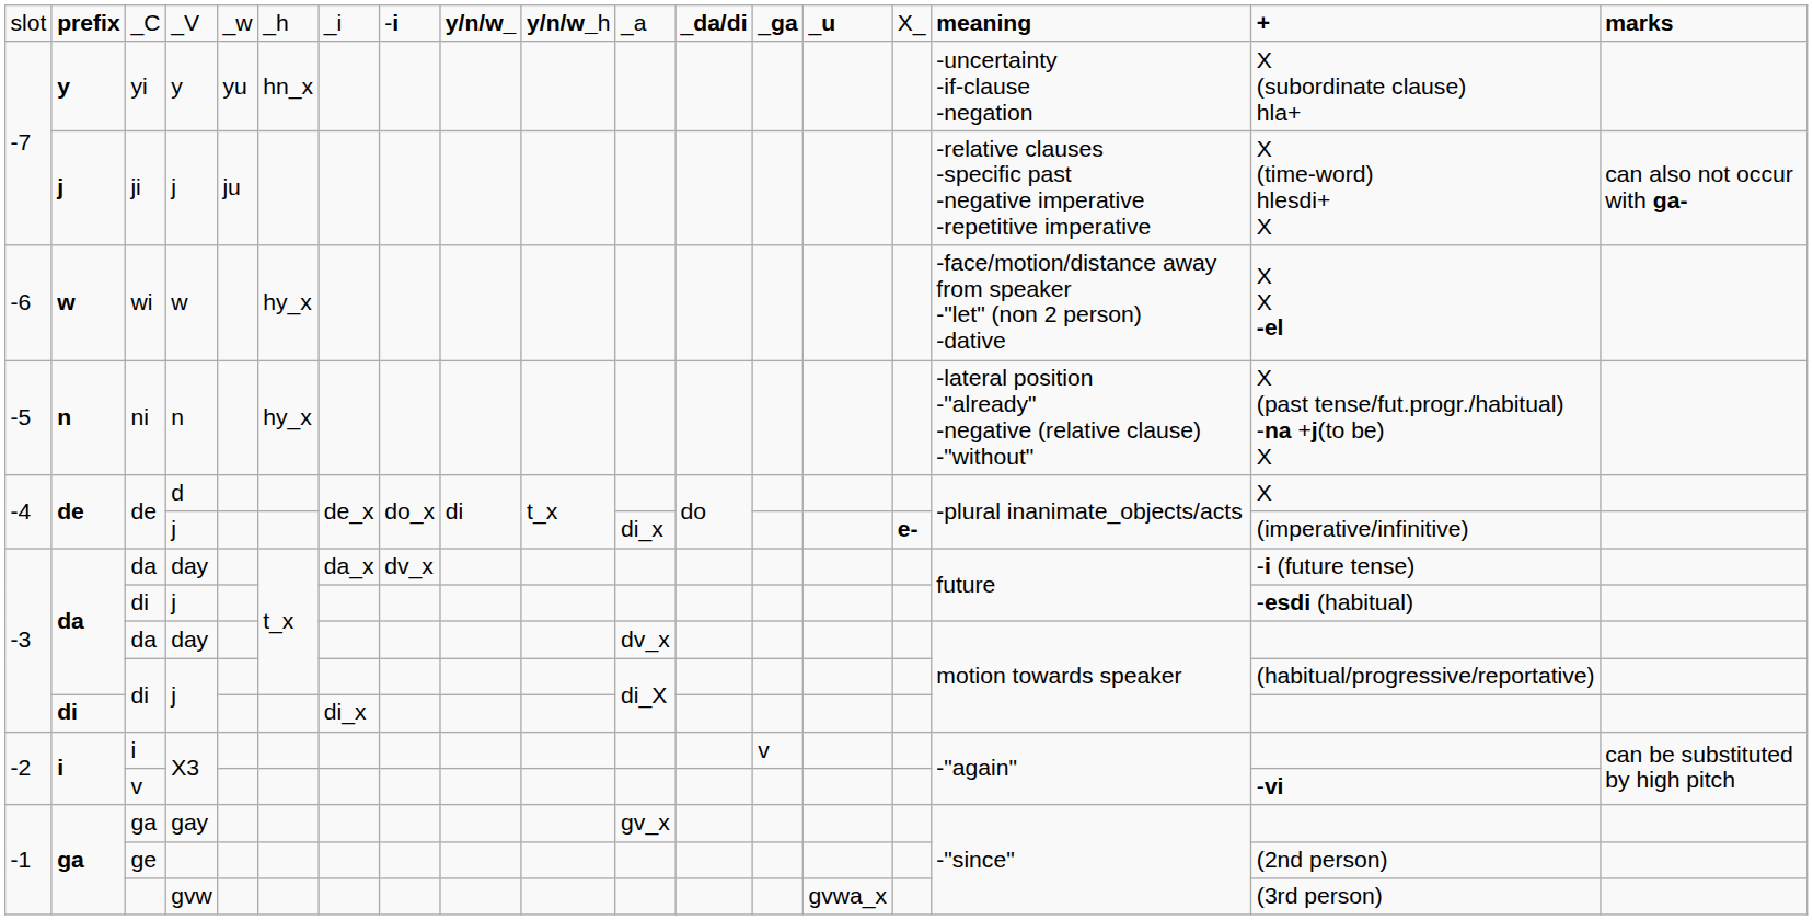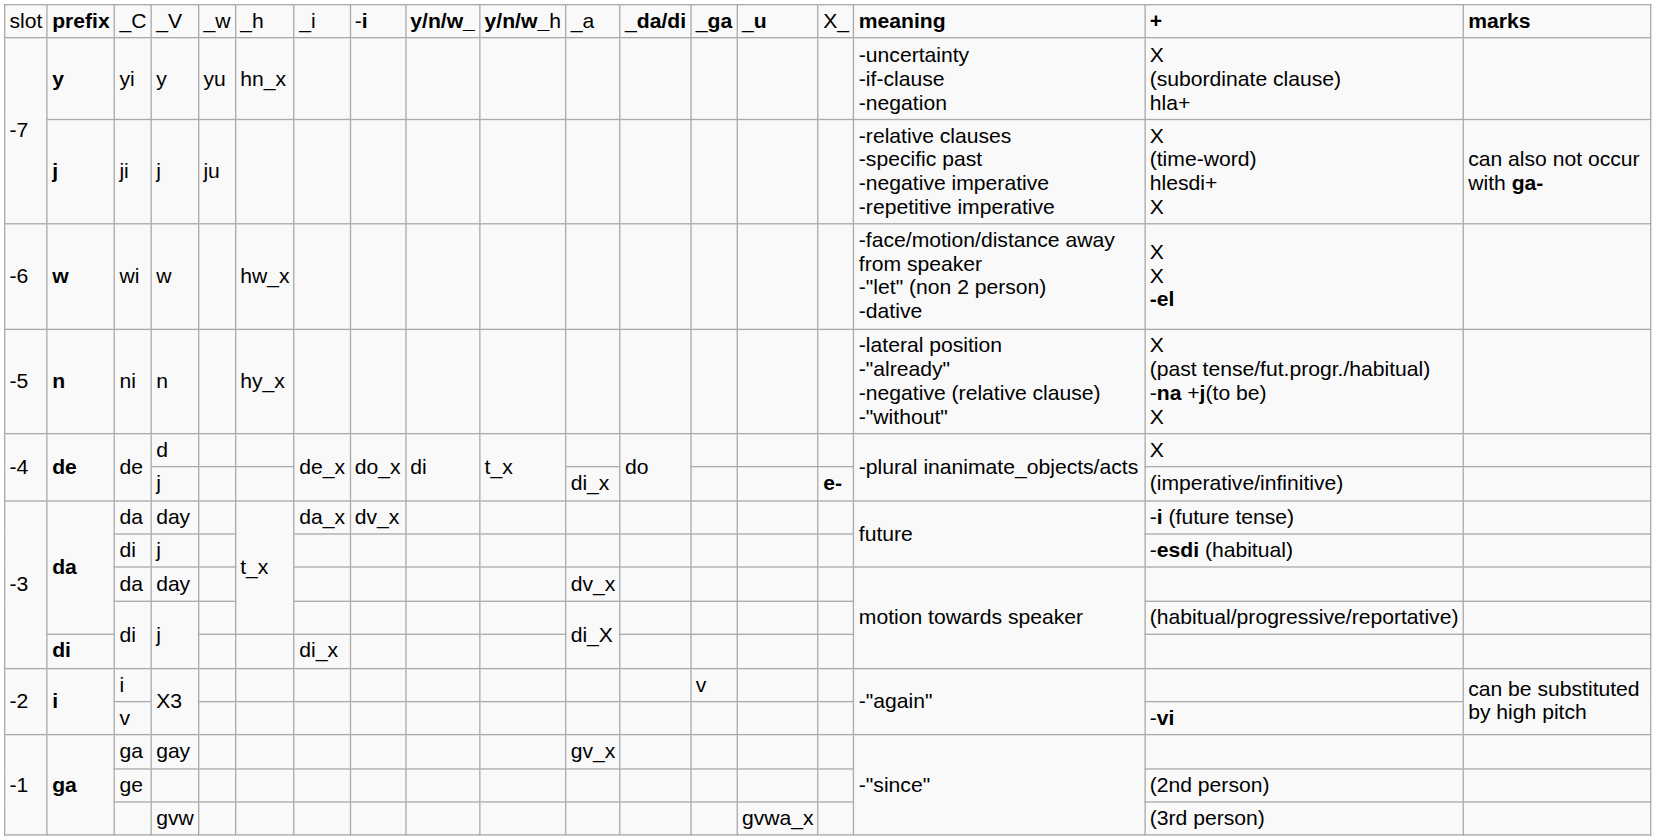wi | column 6: hy_x -> hw_x
